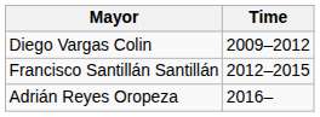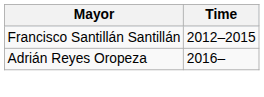- row: Diego Vargas Colin | 2009–2012
